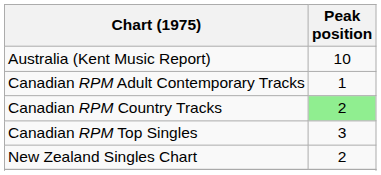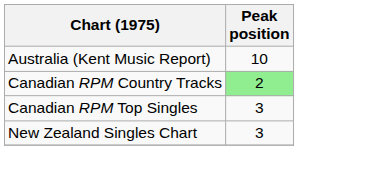- row: Canadian RPM Adult Contemporary Tracks | 1
New Zealand Singles Chart | Peak position: 2 -> 3
